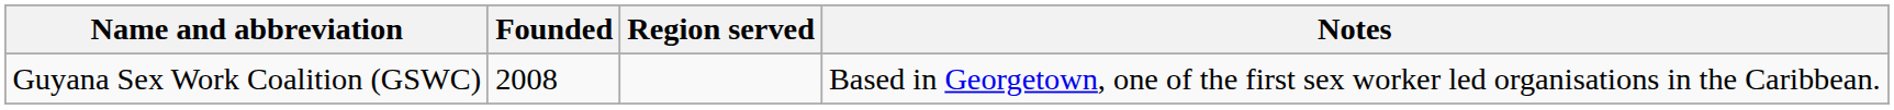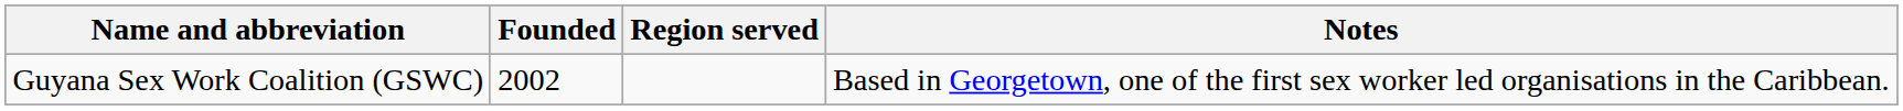Guyana Sex Work Coalition (GSWC) | Founded: 2008 -> 2002
